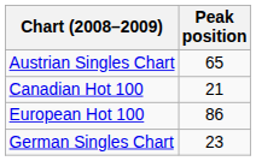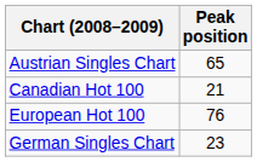European Hot 100 | Peak position: 86 -> 76
